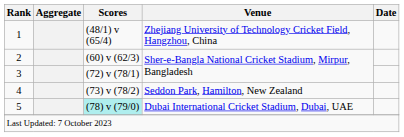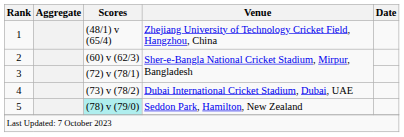4 | Venue: Seddon Park, Hamilton, New Zealand -> Dubai International Cricket Stadium, Dubai, UAE
5 | Venue: Dubai International Cricket Stadium, Dubai, UAE -> Seddon Park, Hamilton, New Zealand
